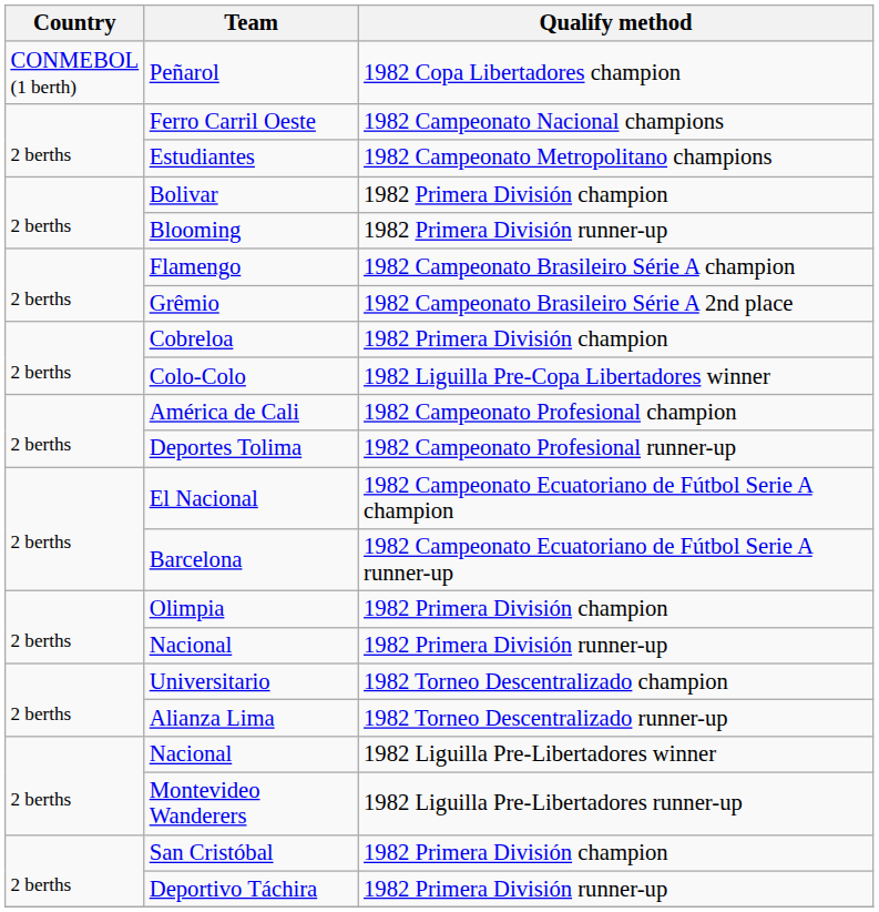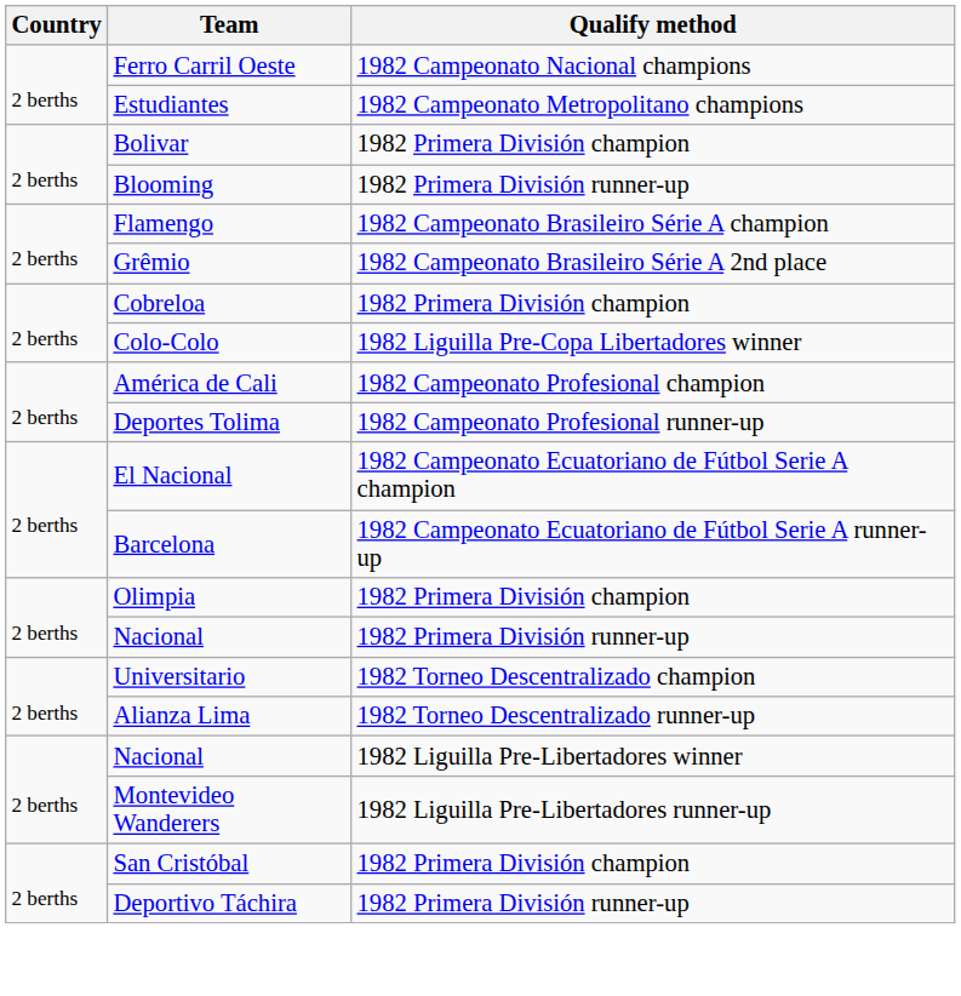- row: CONMEBOL (1 berth) | Peñarol | 1982 Copa Libertadores champion
